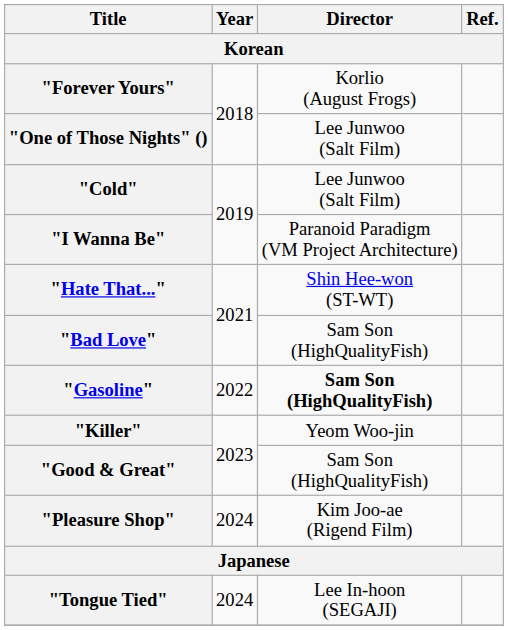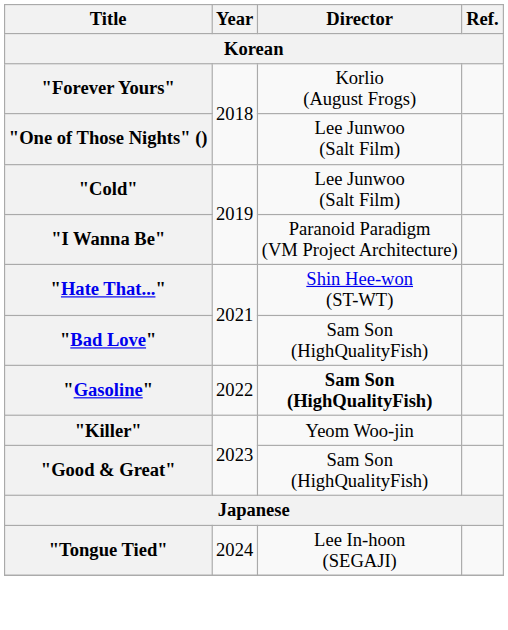- row: "Pleasure Shop" | 2024 | Kim Joo-ae (Rigend Film)
